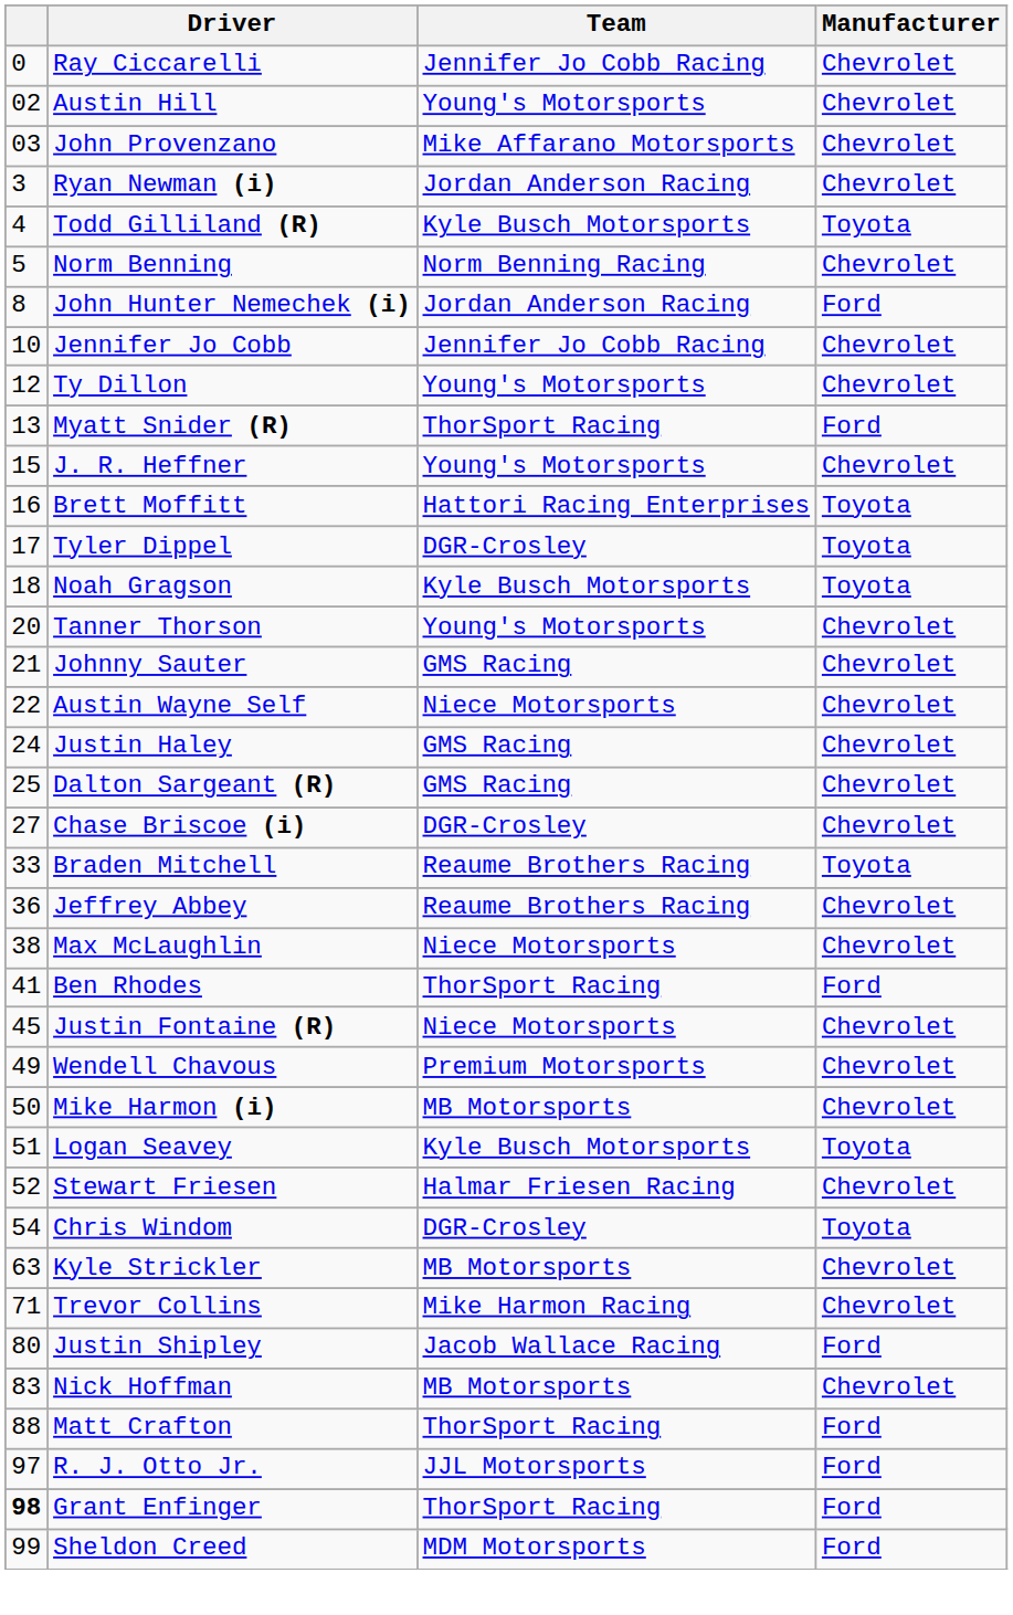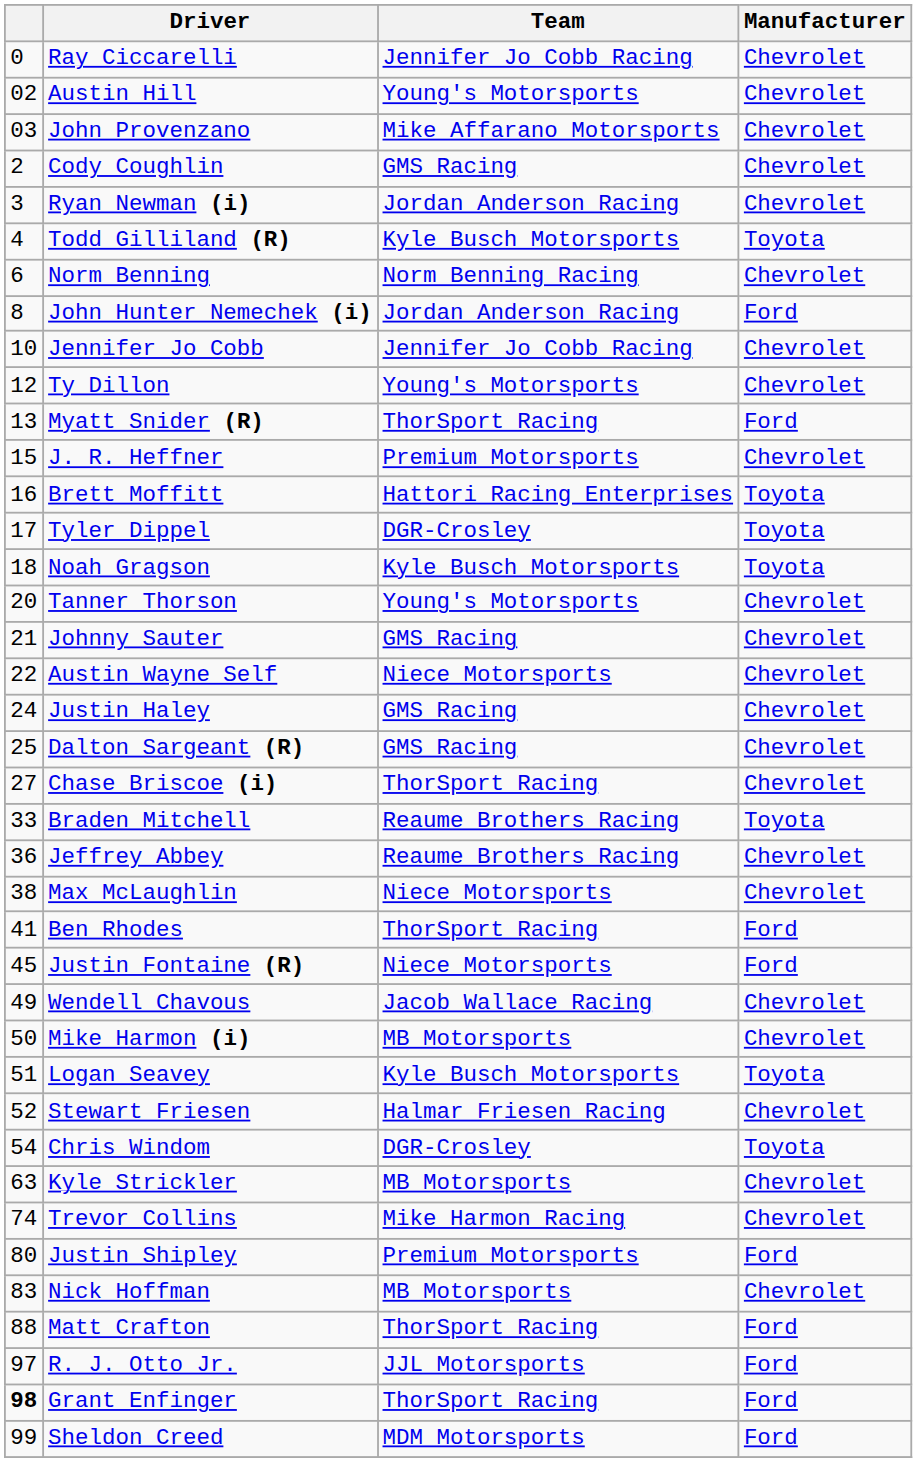+ row: 2 | Cody Coughlin | GMS Racing | Chevrolet
Norm Benning | column 1: 5 -> 6
J. R. Heffner | Team: Young's Motorsports -> Premium Motorsports
Chase Briscoe (i) | Team: DGR-Crosley -> ThorSport Racing
Justin Fontaine (R) | Manufacturer: Chevrolet -> Ford
Wendell Chavous | Team: Premium Motorsports -> Jacob Wallace Racing
Trevor Collins | column 1: 71 -> 74
Justin Shipley | Team: Jacob Wallace Racing -> Premium Motorsports
